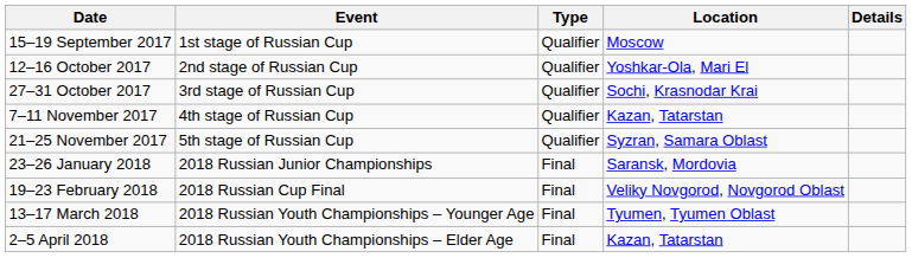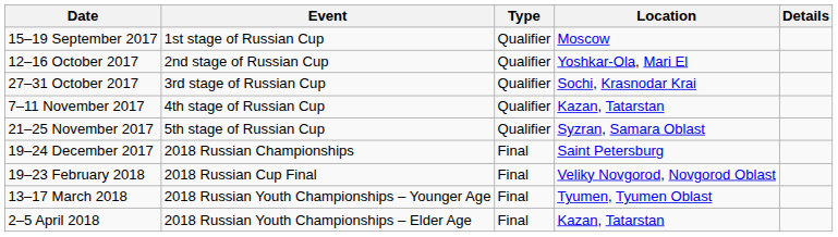+ row: 19–24 December 2017 | 2018 Russian Championships | Final | Saint Petersburg
- row: 23–26 January 2018 | 2018 Russian Junior Championships | Final | Saransk, Mordovia
